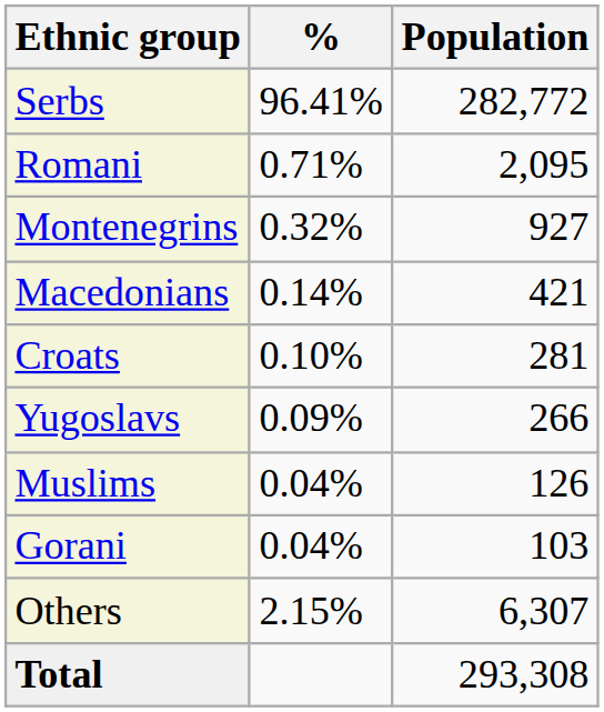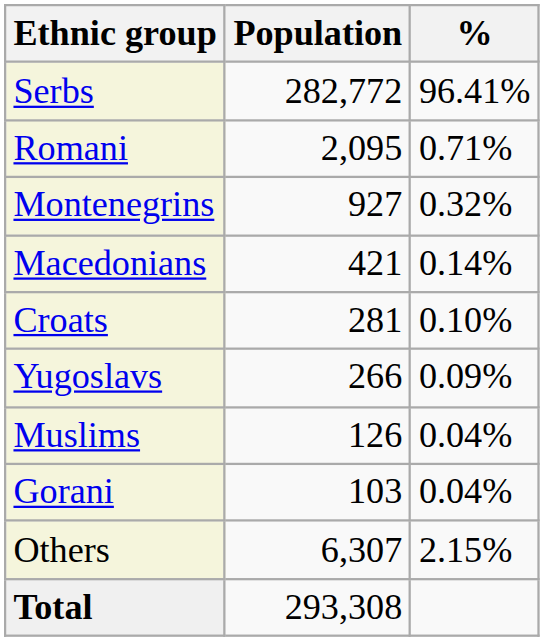columns swapped: Population <-> %
